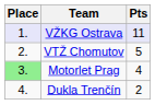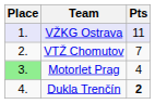VTŽ Chomutov | Pts: 5 -> 7
Dukla Trenčín | Pts: normal -> bold
